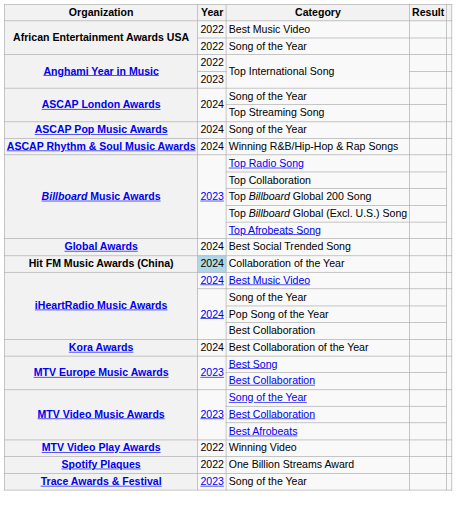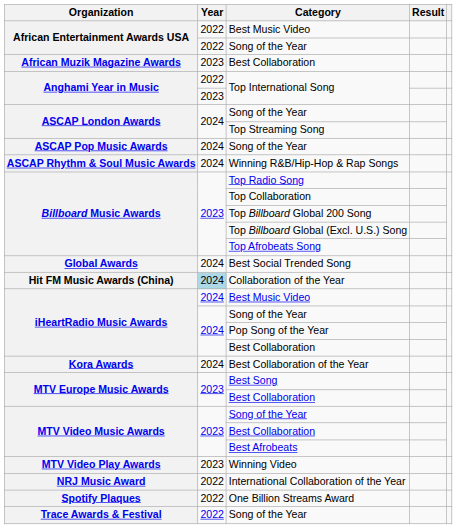+ row: African Muzik Magazine Awards | 2023 | Best Collaboration
Winning Video | Year: 2022 -> 2023
+ row: NRJ Music Award | 2022 | International Collaboration of the Year
Trace Awards & Festival / Song of the Year | Year: 2023 -> 2022
